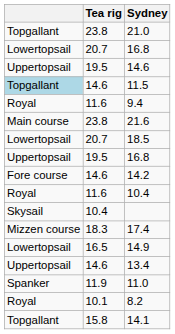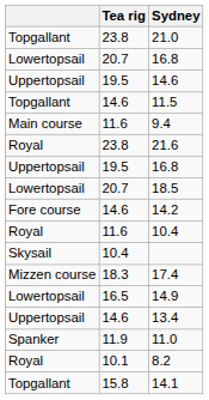11.5 | column 1: lightblue background -> no background
9.4 | column 1: Royal -> Main course
21.6 | column 1: Main course -> Royal
rows swapped: 18.5 <-> 19.5 / 16.8
